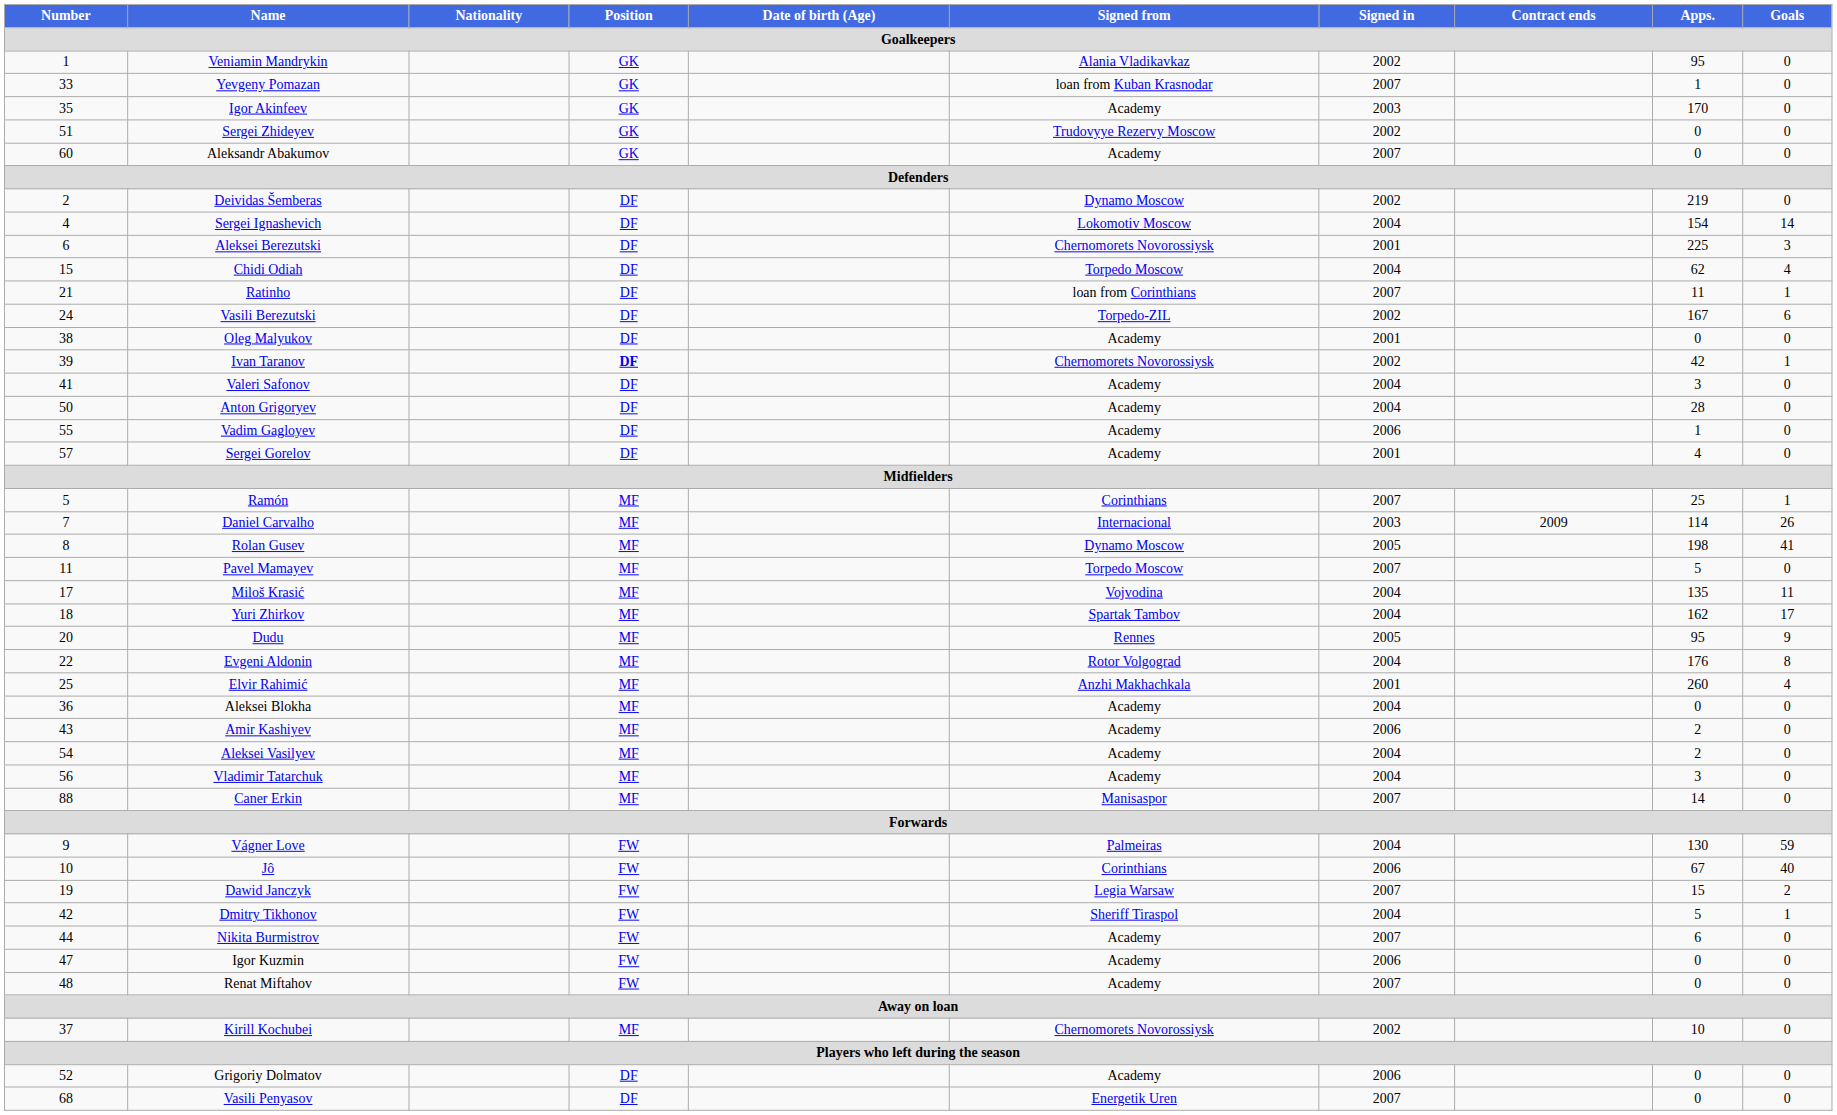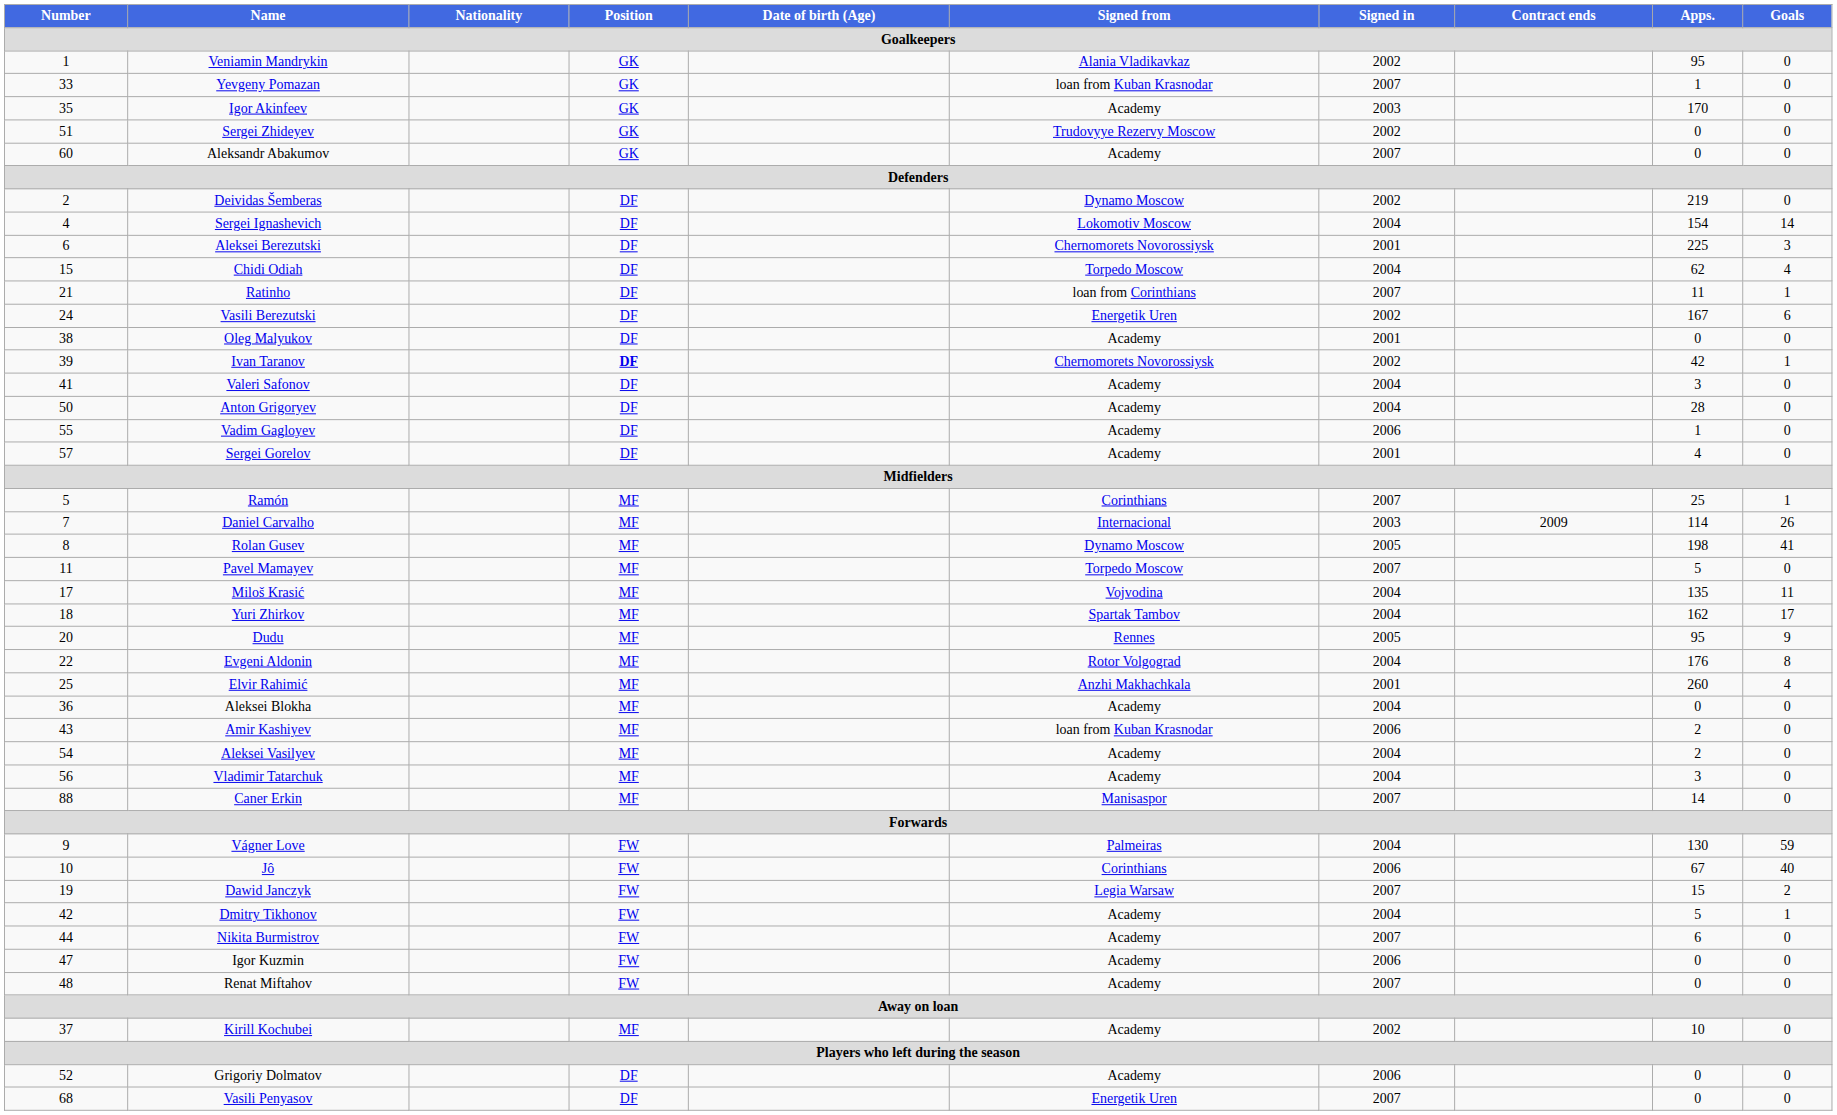Vasili Berezutski | Signed from: Torpedo-ZIL -> Energetik Uren
Amir Kashiyev | Signed from: Academy -> loan from Kuban Krasnodar
Dmitry Tikhonov | Signed from: Sheriff Tiraspol -> Academy
Kirill Kochubei | Signed from: Chernomorets Novorossiysk -> Academy
